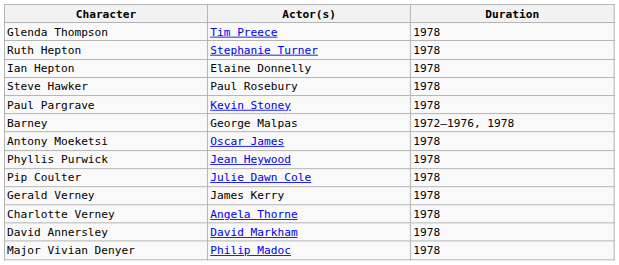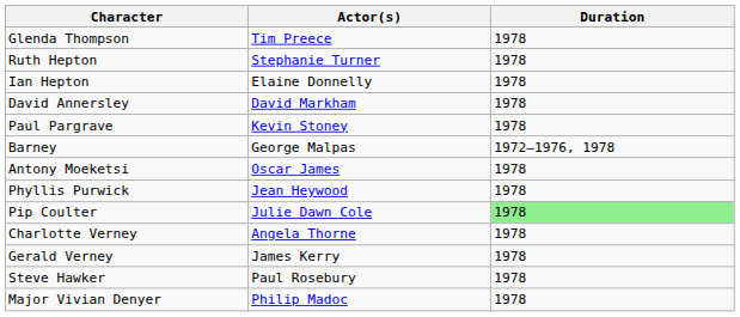rows swapped: Steve Hawker <-> David Annersley
Pip Coulter | Duration: no background -> lightgreen background
rows swapped: Charlotte Verney <-> Gerald Verney
